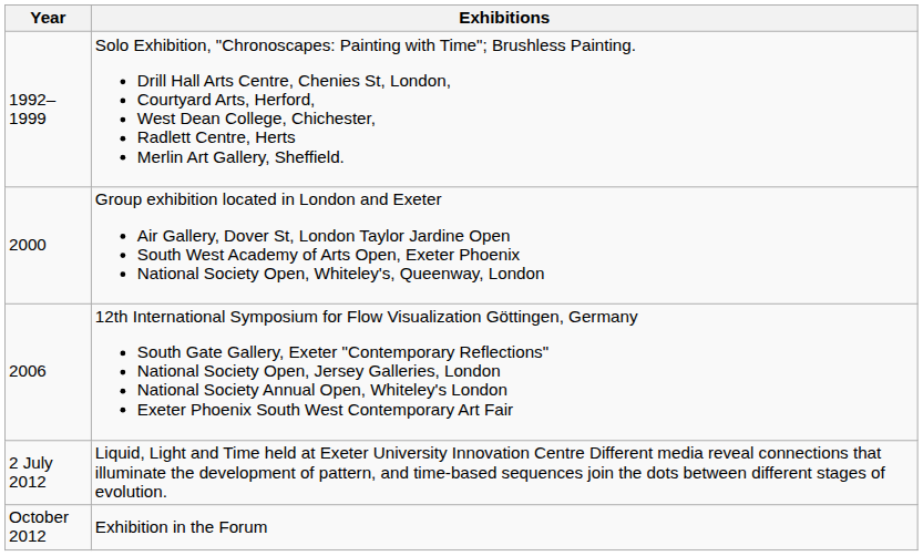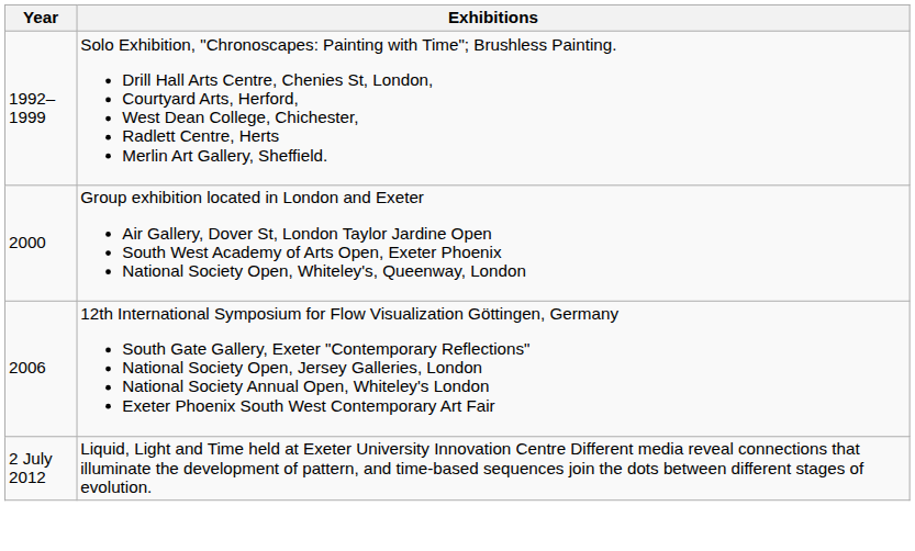- row: October 2012 | Exhibition in the Forum
